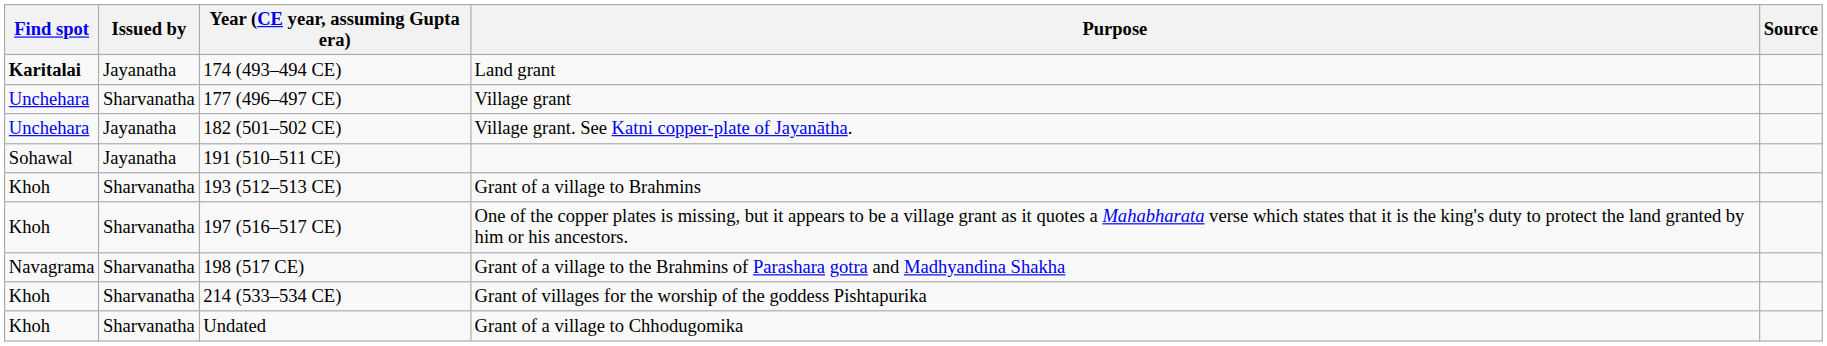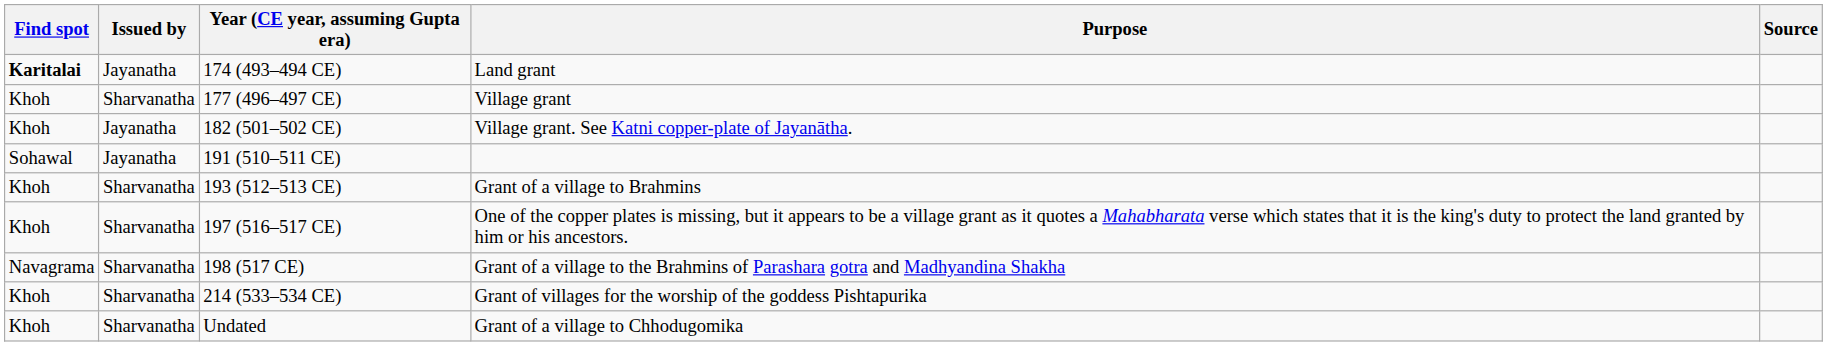177 (496–497 CE) | Find spot: Unchehara -> Khoh
182 (501–502 CE) | Find spot: Unchehara -> Khoh
